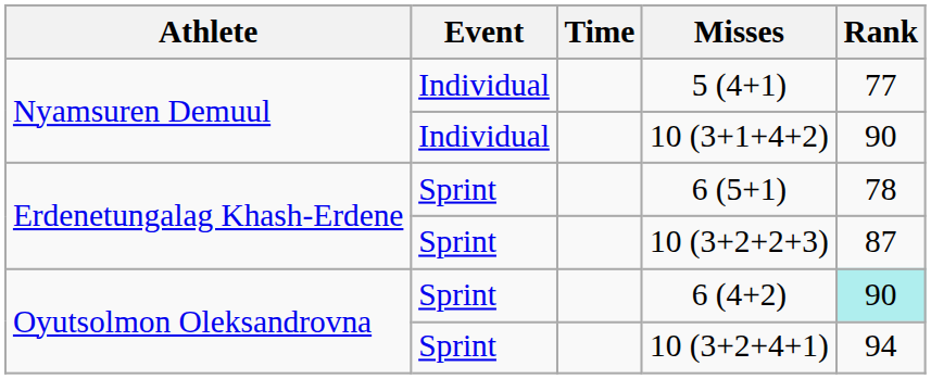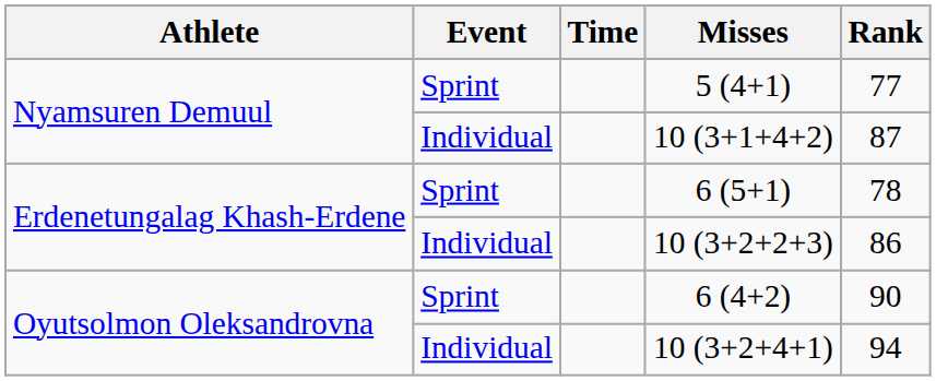5 (4+1) | Event: Individual -> Sprint
10 (3+1+4+2) | Rank: 90 -> 87
10 (3+2+2+3) | Event: Sprint -> Individual
10 (3+2+2+3) | Rank: 87 -> 86
6 (4+2) | Rank: paleturquoise background -> no background
10 (3+2+4+1) | Event: Sprint -> Individual
